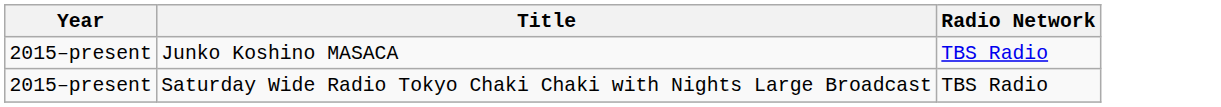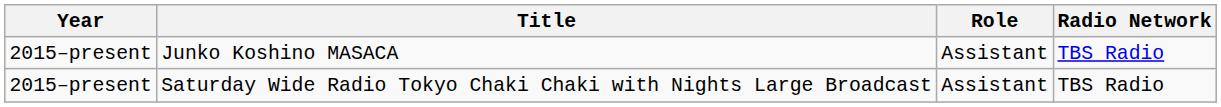+ column: Role | Assistant | Assistant
